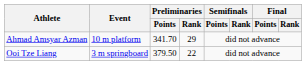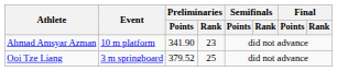Ahmad Amsyar Azman | Preliminaries / Points: 341.70 -> 341.90
Ahmad Amsyar Azman | Preliminaries / Rank: 29 -> 23
Ooi Tze Liang | Preliminaries / Points: 379.50 -> 379.52
Ooi Tze Liang | Preliminaries / Rank: 22 -> 25
